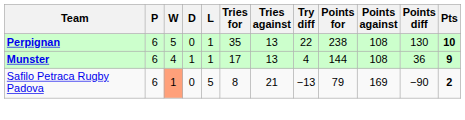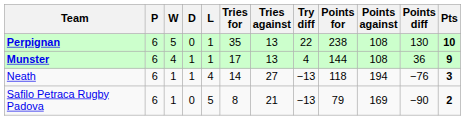+ row: Neath | 6 | 1 | 1 | 4 | 14 | 27 | −13 | 118 | 194 | −76 | 3
Safilo Petraca Rugby Padova | W: lightsalmon background -> no background
